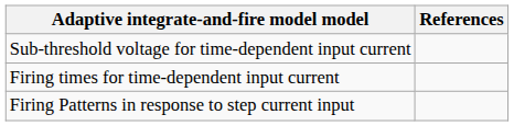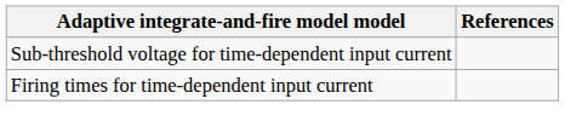- row: Firing Patterns in response to step current input
